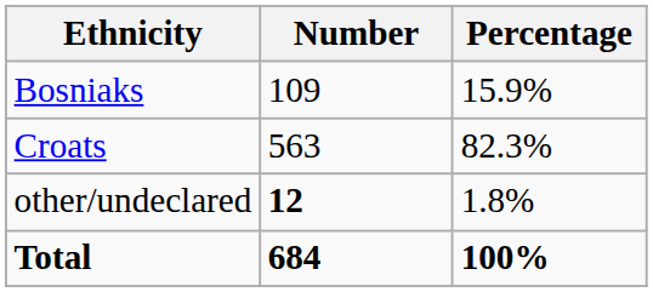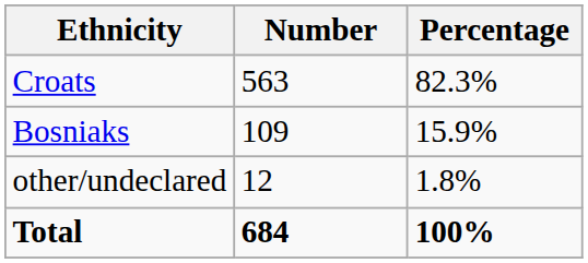rows swapped: Croats <-> Bosniaks
other/undeclared | Number: bold -> normal
